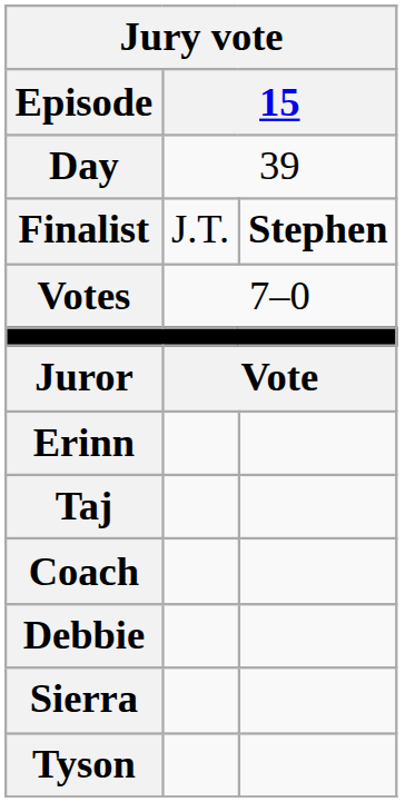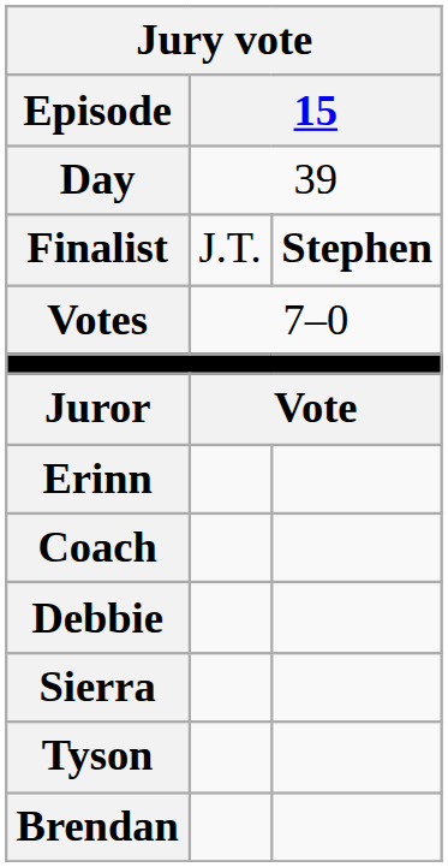- row: Taj
+ row: Brendan
